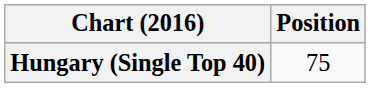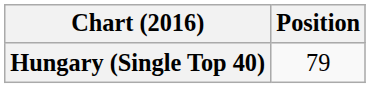Hungary (Single Top 40) | Position: 75 -> 79
